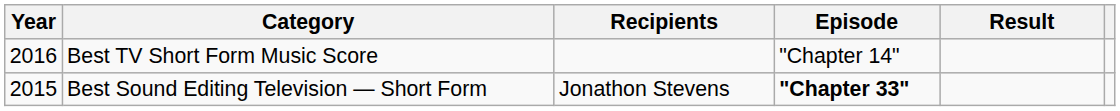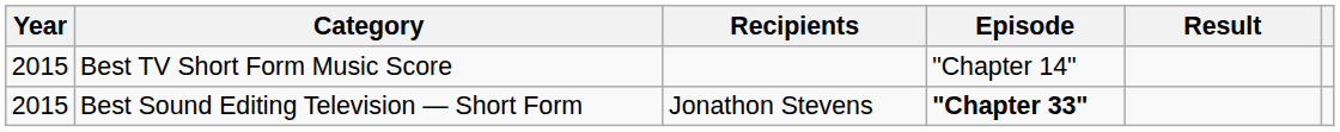Best TV Short Form Music Score | Year: 2016 -> 2015
